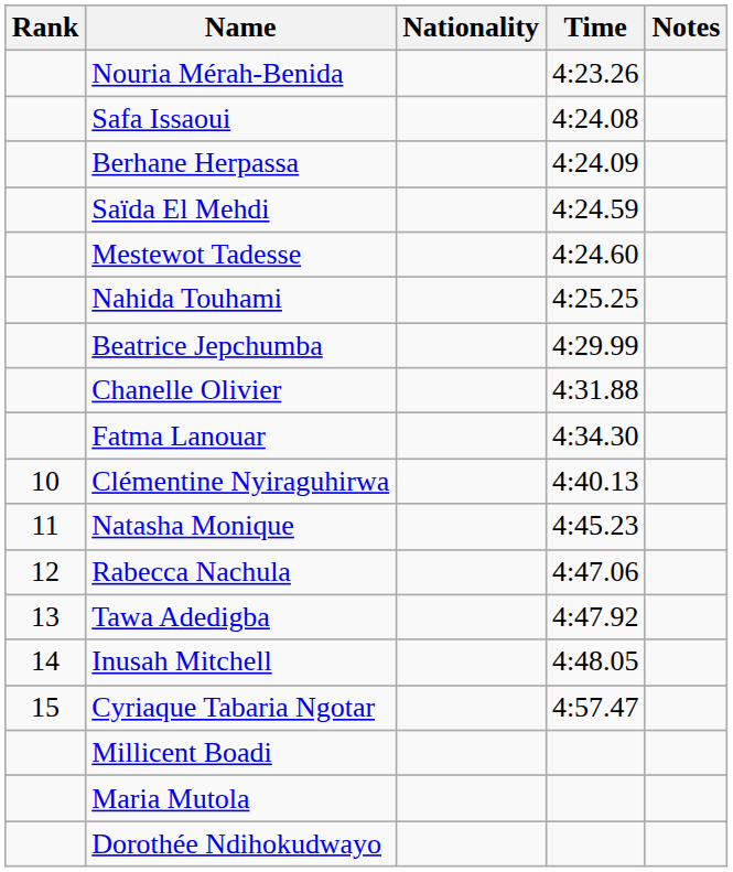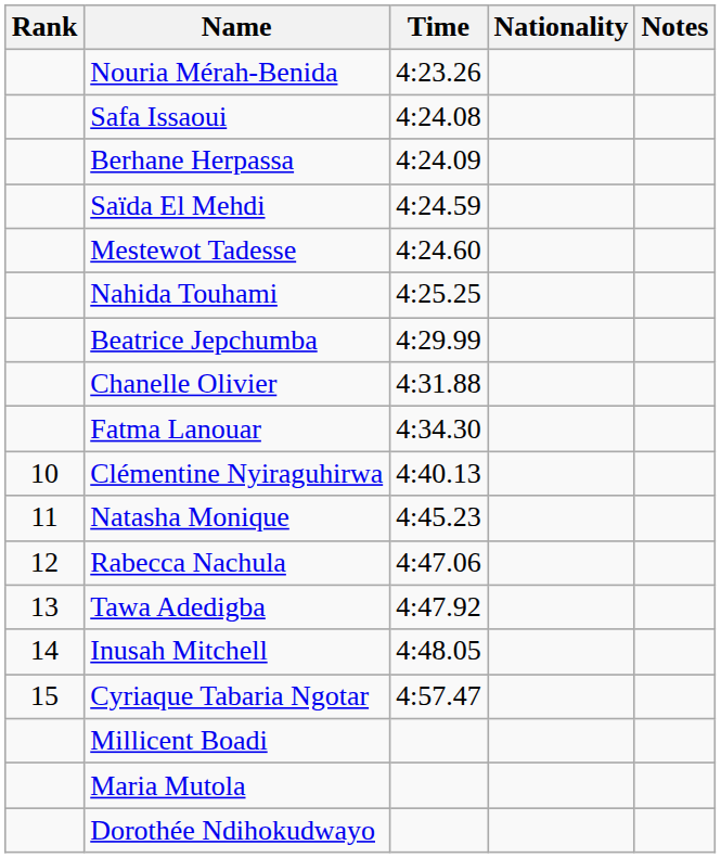columns swapped: Nationality <-> Time
